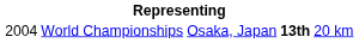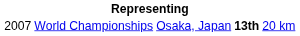World Championships | column 1: 2004 -> 2007
